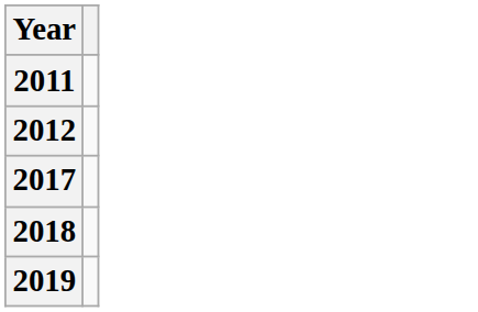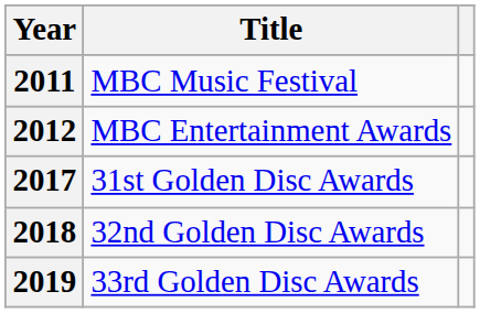+ column: Title | MBC Music Festival | MBC Entertainment Awards | 31st Golden Disc Awards | 32nd Golden Disc Awards | 33rd Golden Disc Awards
